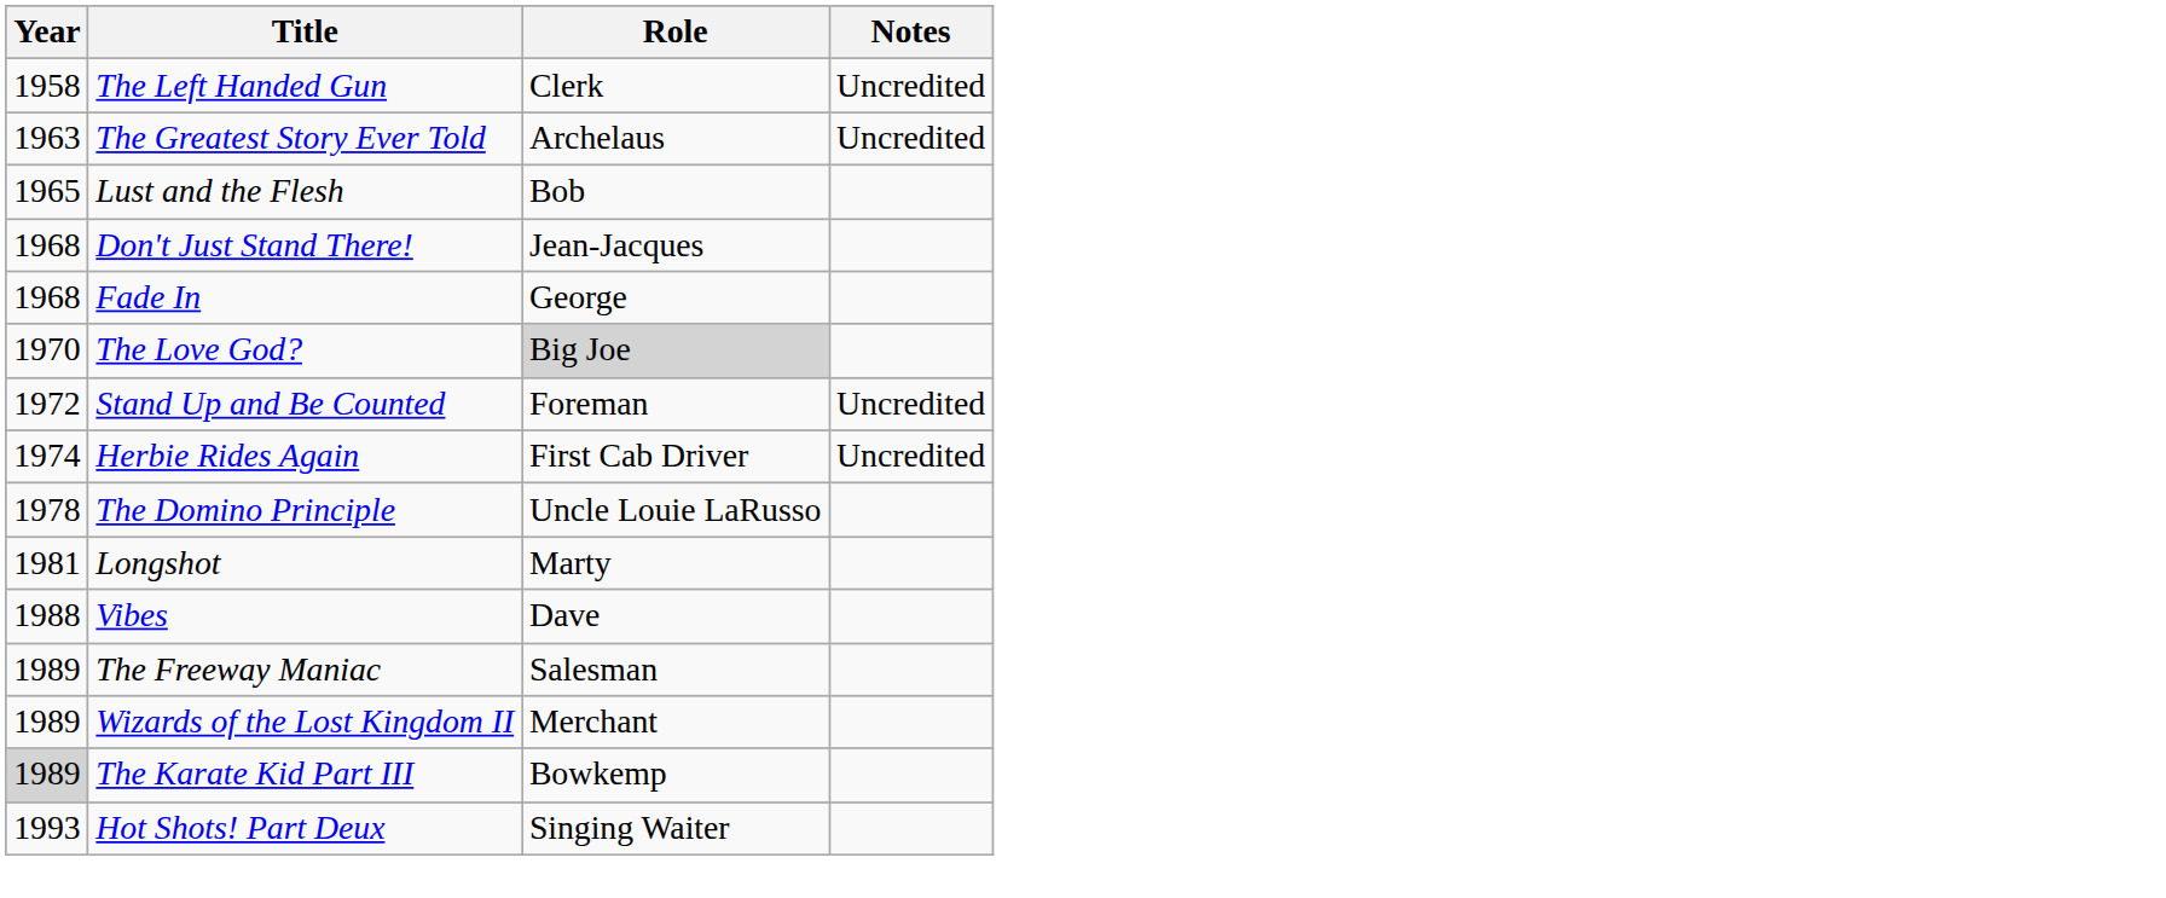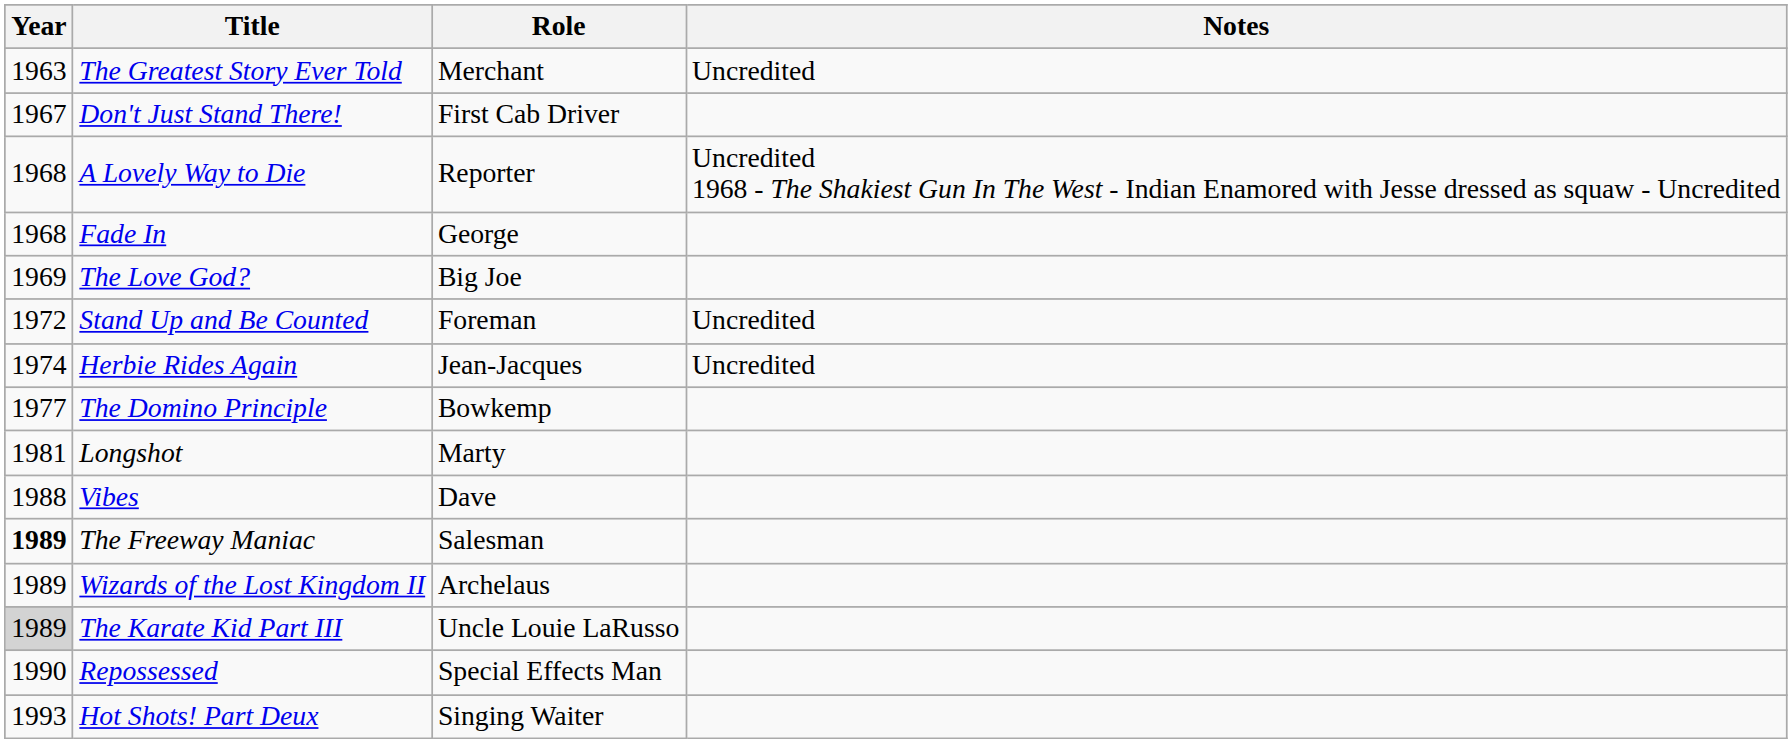- row: 1958 | The Left Handed Gun | Clerk | Uncredited
The Greatest Story Ever Told | Role: Archelaus -> Merchant
- row: 1965 | Lust and the Flesh | Bob
Don't Just Stand There! | Year: 1968 -> 1967
Don't Just Stand There! | Role: Jean-Jacques -> First Cab Driver
+ row: 1968 | A Lovely Way to Die | Reporter | Uncredited 1968 - The Shakiest Gun In The West - Indian Enamored with Jesse dressed as squaw - Uncredited
The Love God? | Year: 1970 -> 1969
The Love God? | Role: lightgrey background -> no background
Herbie Rides Again | Role: First Cab Driver -> Jean-Jacques
The Domino Principle | Year: 1978 -> 1977
The Domino Principle | Role: Uncle Louie LaRusso -> Bowkemp
The Freeway Maniac | Year: normal -> bold
Wizards of the Lost Kingdom II | Role: Merchant -> Archelaus
The Karate Kid Part III | Role: Bowkemp -> Uncle Louie LaRusso
+ row: 1990 | Repossessed | Special Effects Man
